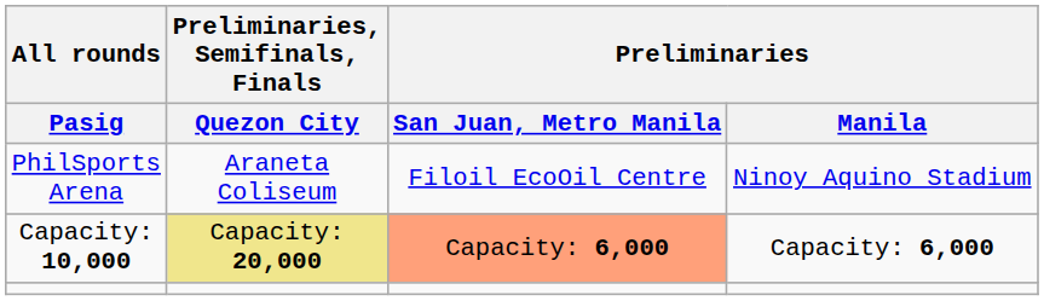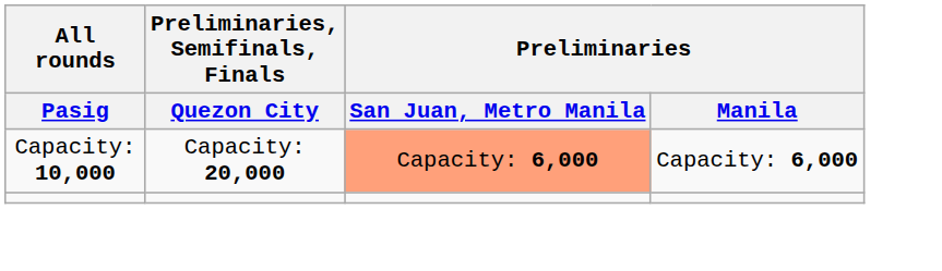- row: PhilSports Arena | Araneta Coliseum | Filoil EcoOil Centre | Ninoy Aquino Stadium
Capacity: 10,000 | Preliminaries, Semifinals, Finals / Quezon City: khaki background -> no background
